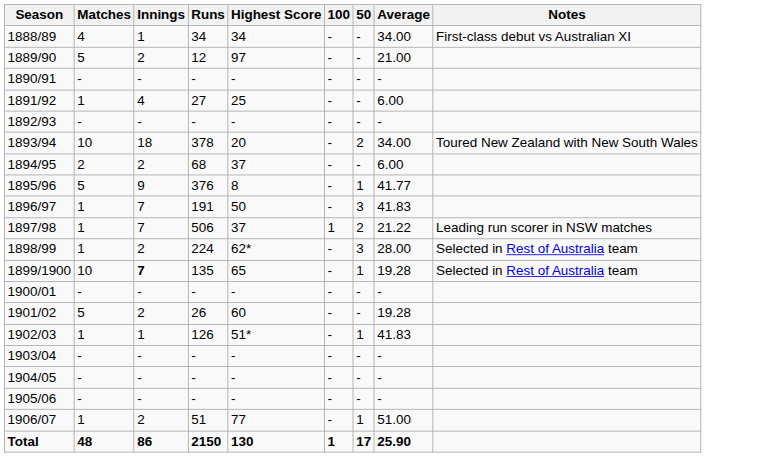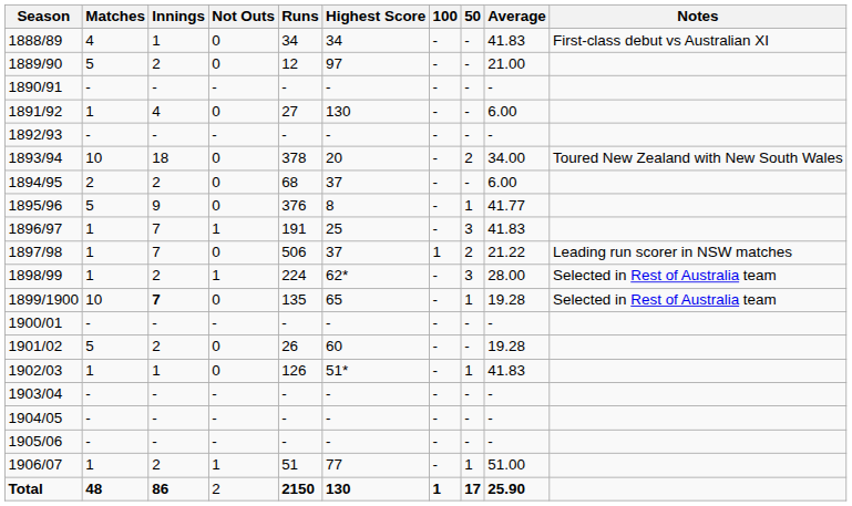+ column: Not Outs | 0 | 0 | - | 0 | - | 0 | 0 | 0 | 1 | 0 | 1 | 0 | - | 0 | 0 | - | - | - | 1 | 2
1888/89 | Average: 34.00 -> 41.83
1891/92 | Highest Score: 25 -> 130
1896/97 | Highest Score: 50 -> 25
